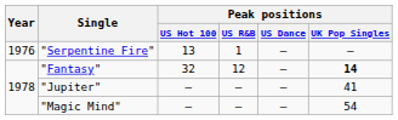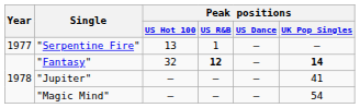"Serpentine Fire" | Year: 1976 -> 1977
"Fantasy" | Peak positions / US R&B: normal -> bold
